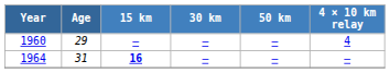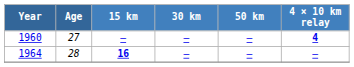1960 | Age: 29 -> 27
1960 | 4 × 10 km relay: normal -> bold
1964 | Age: 31 -> 28
